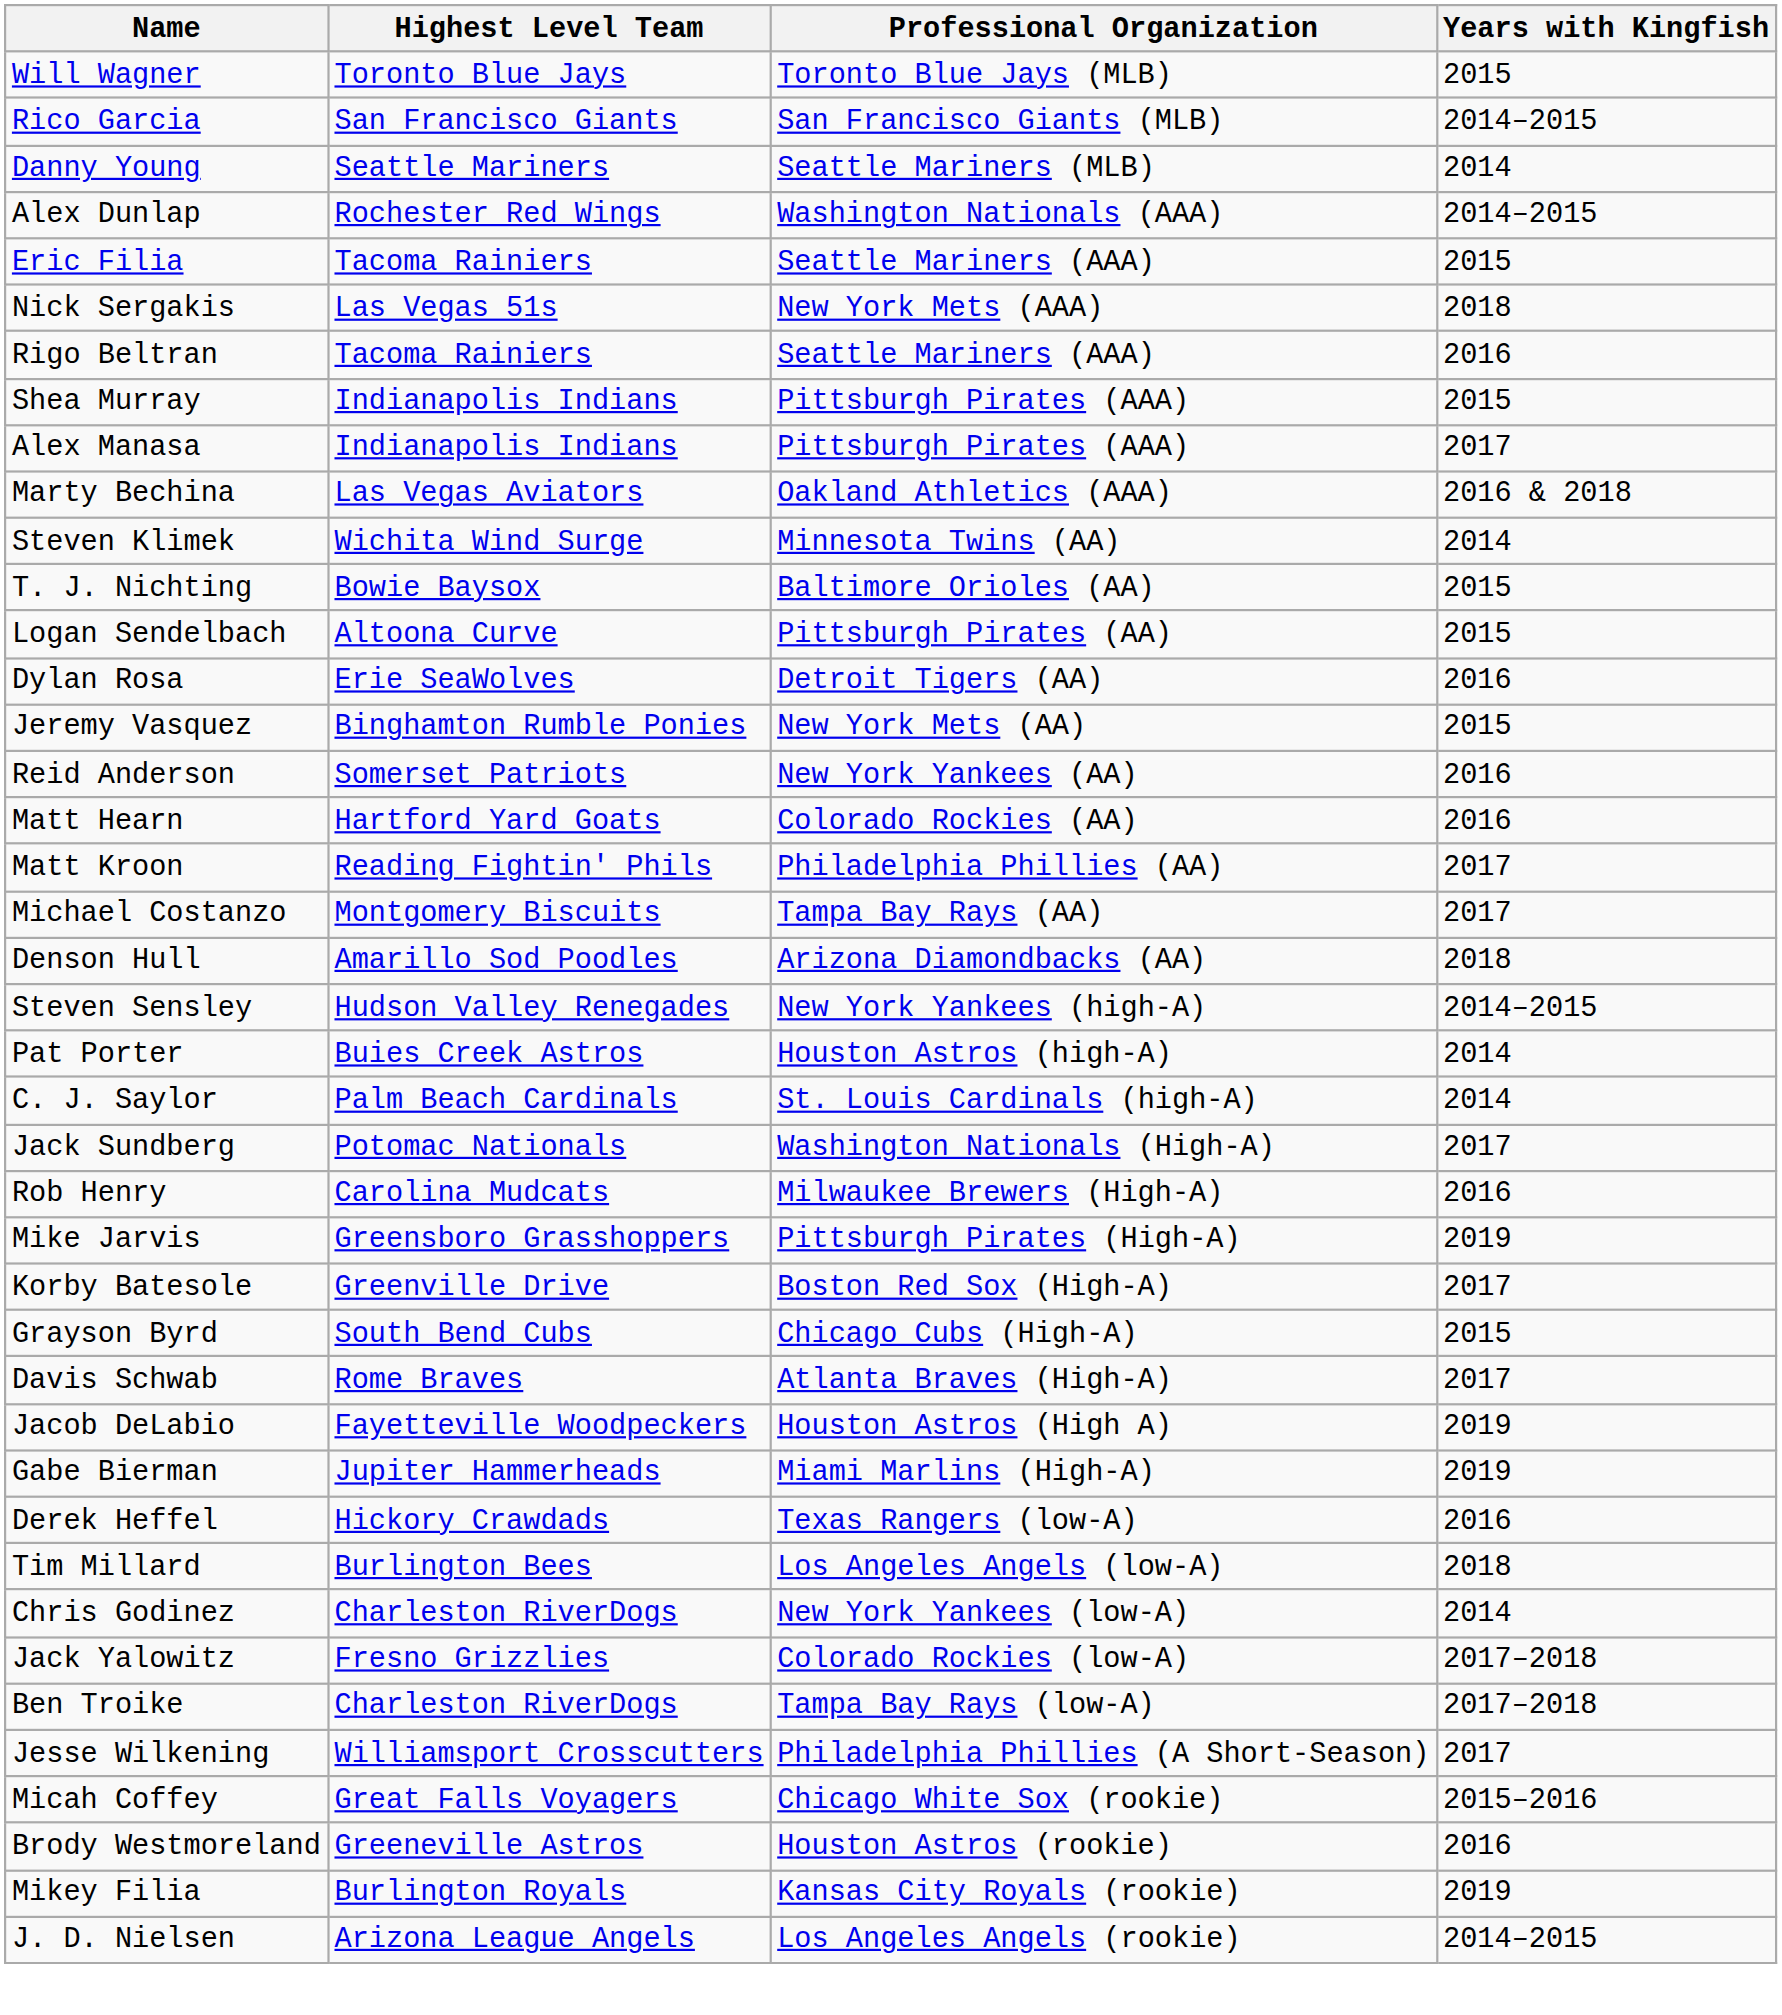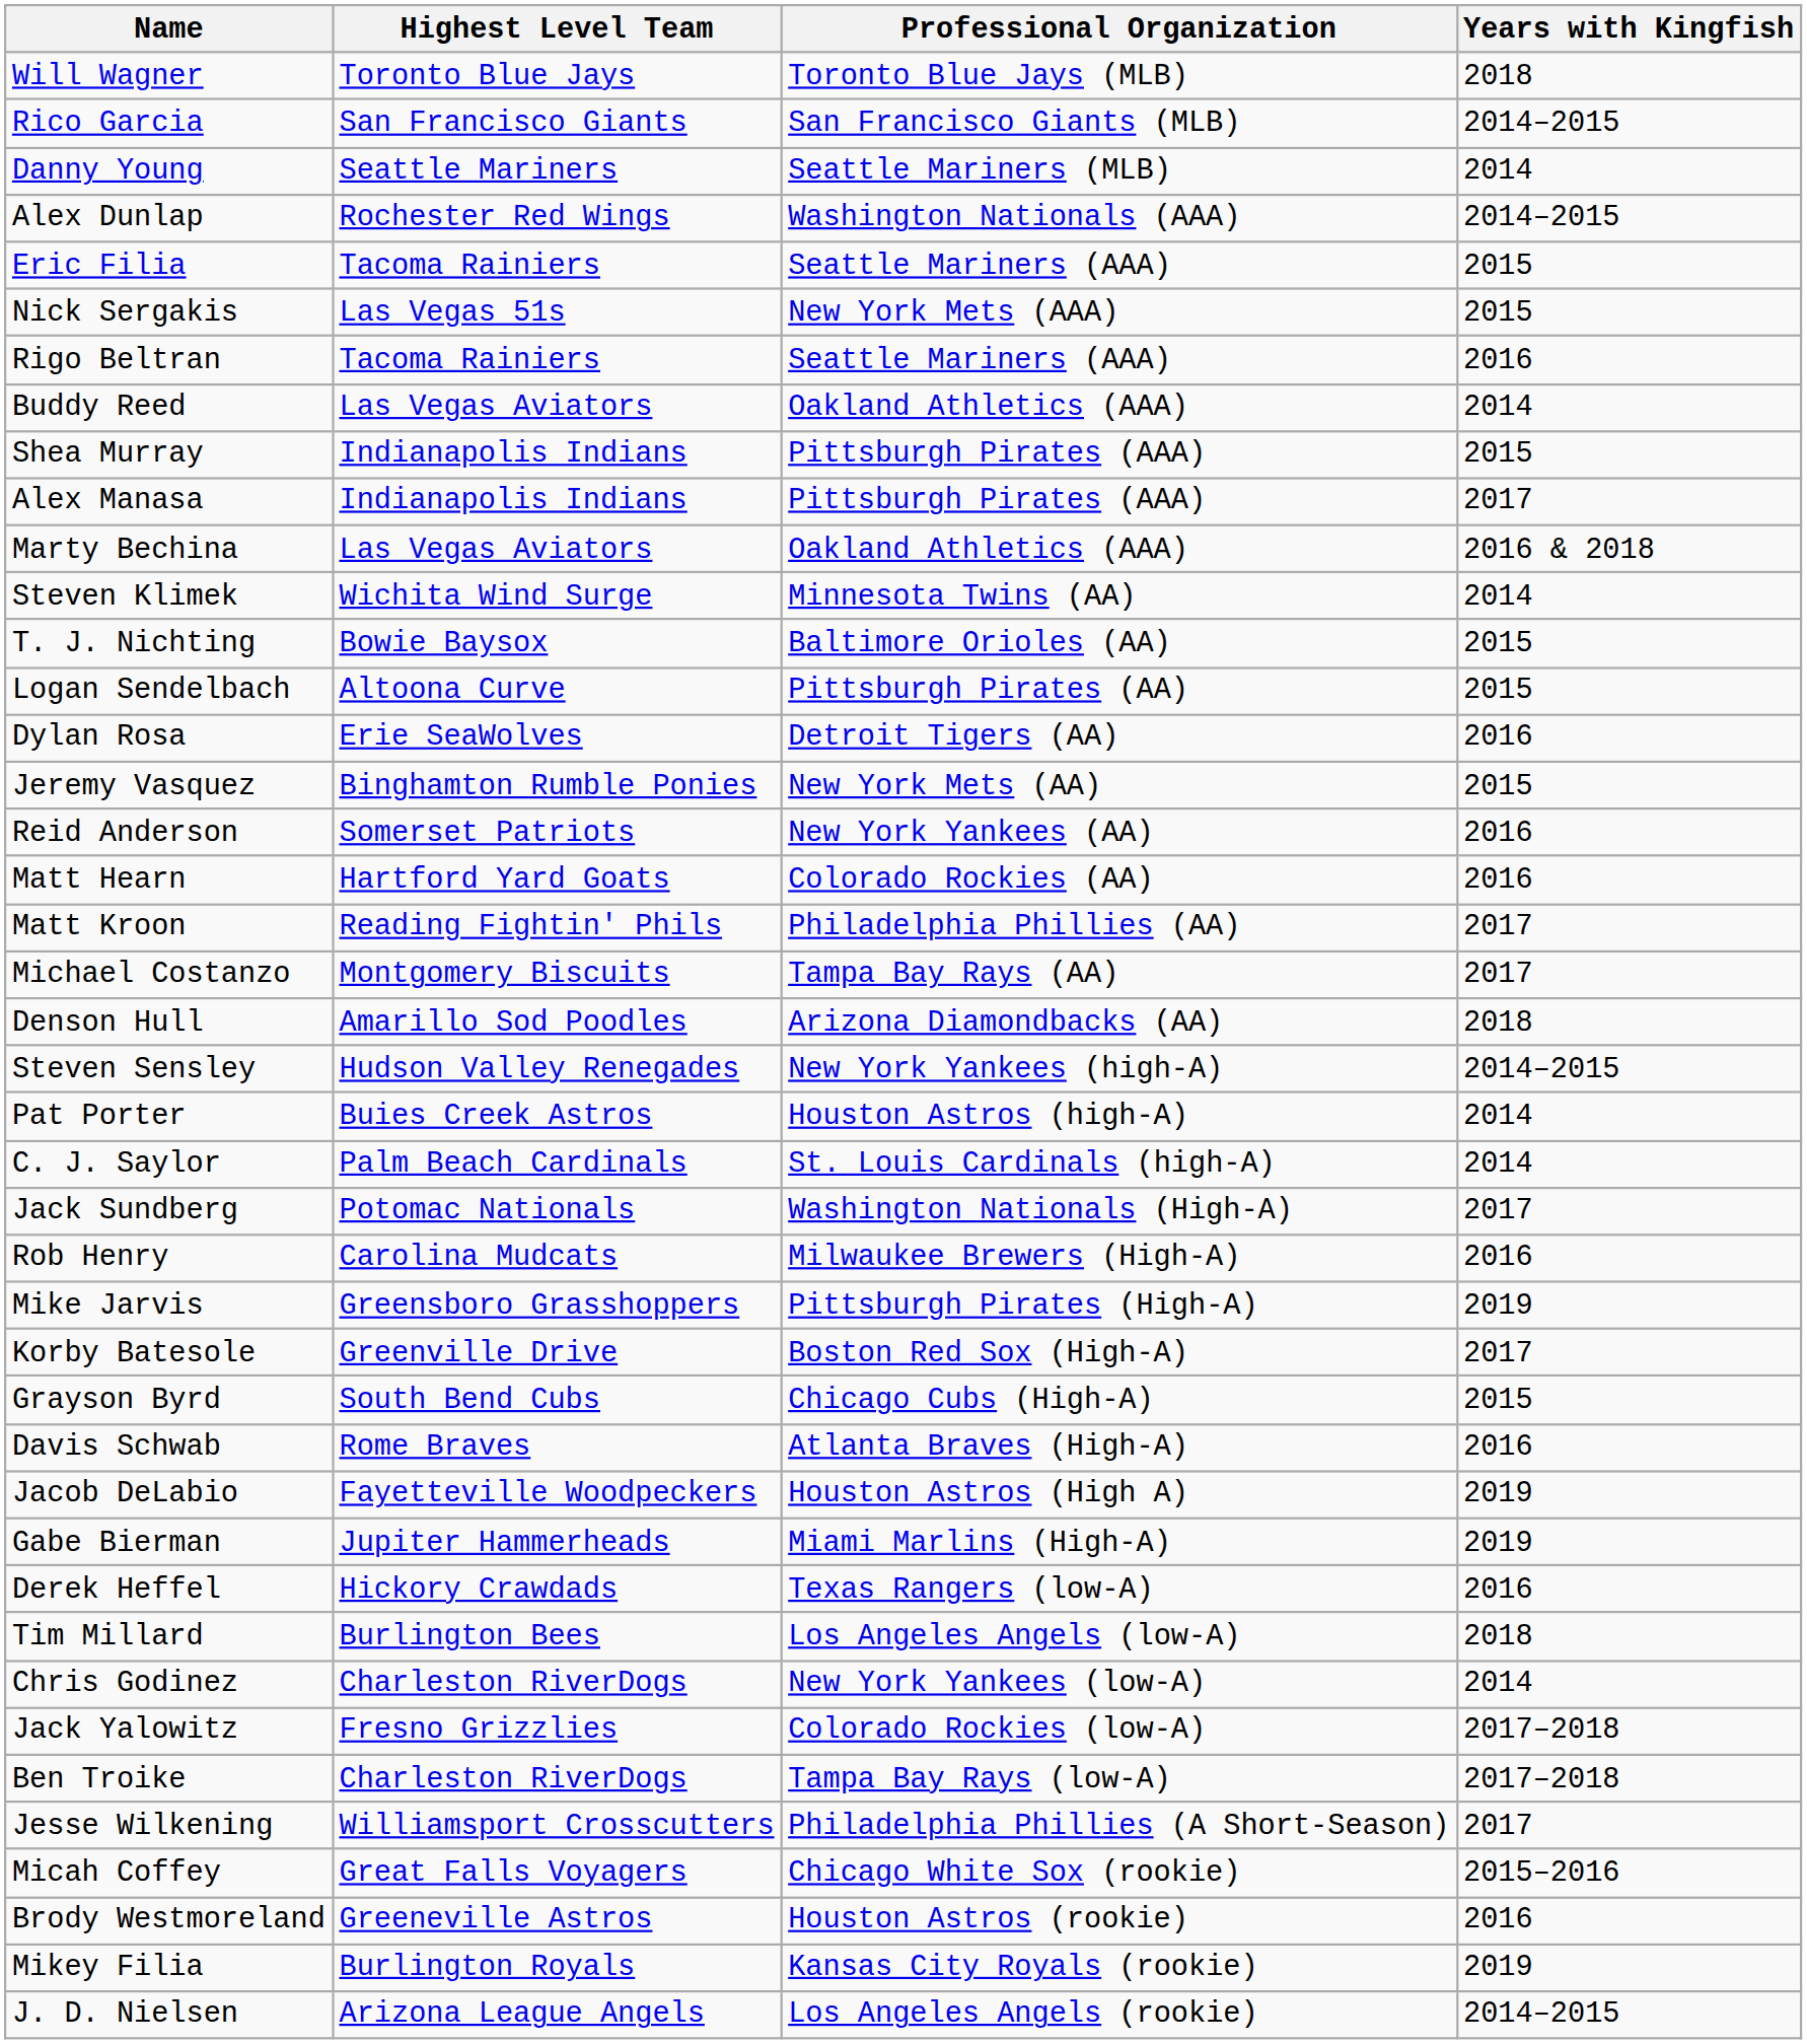Will Wagner | Years with Kingfish: 2015 -> 2018
Nick Sergakis | Years with Kingfish: 2018 -> 2015
+ row: Buddy Reed | Las Vegas Aviators | Oakland Athletics (AAA) | 2014
Davis Schwab | Years with Kingfish: 2017 -> 2016
